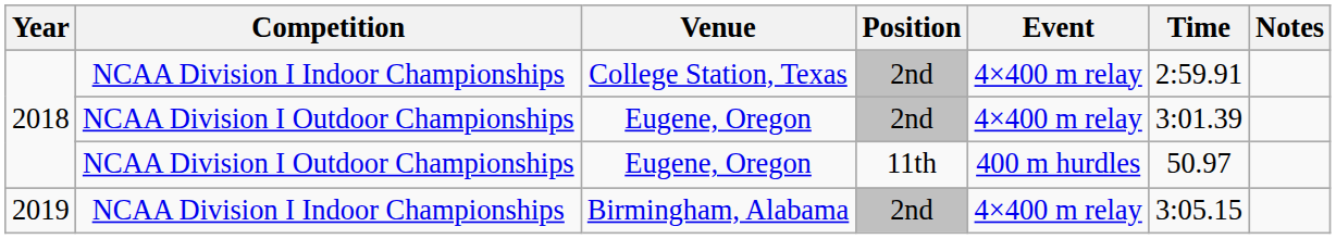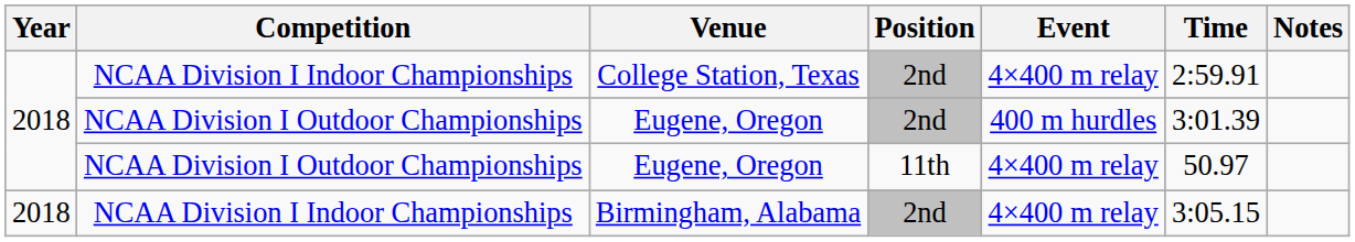Eugene, Oregon / 2nd | Event: 4×400 m relay -> 400 m hurdles
Eugene, Oregon / 11th | Event: 400 m hurdles -> 4×400 m relay
Birmingham, Alabama | Year: 2019 -> 2018
